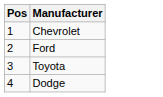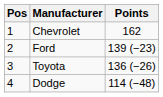+ column: Points | 162 | 139 (−23) | 136 (−26) | 114 (−48)
